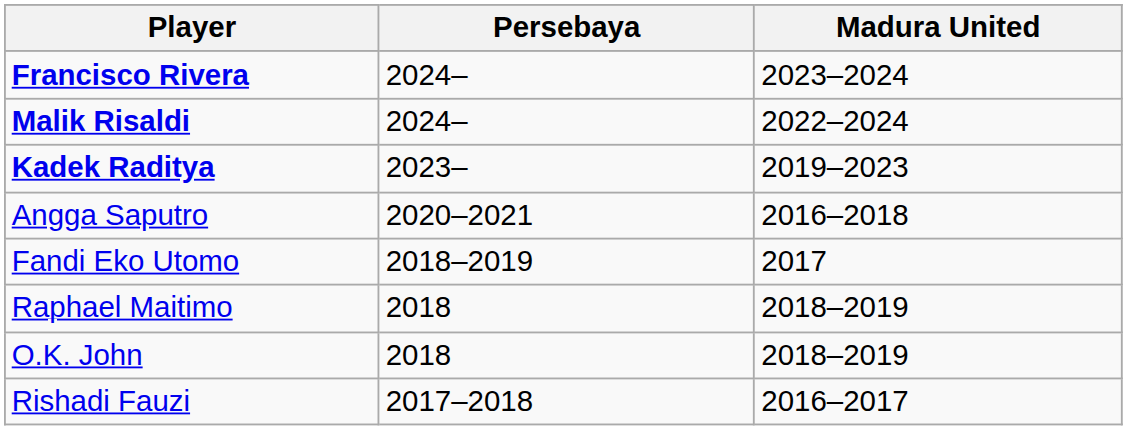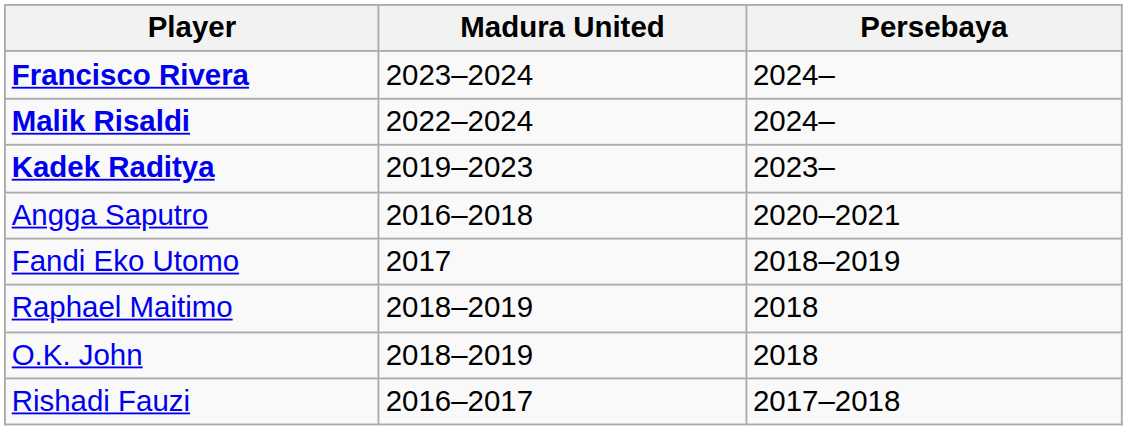columns swapped: Madura United <-> Persebaya
